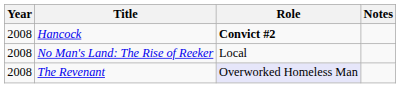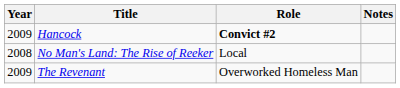Hancock | Year: 2008 -> 2009
The Revenant | Year: 2008 -> 2009
The Revenant | Role: lavender background -> no background
